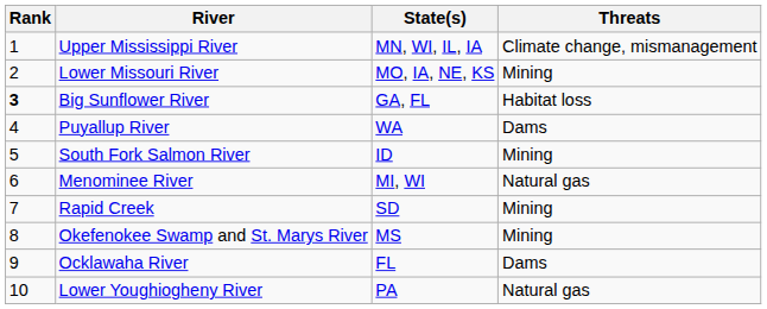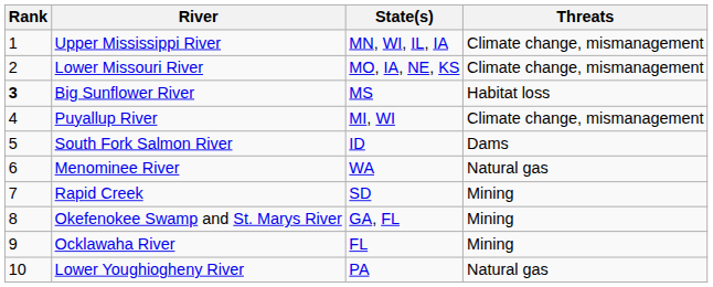Lower Missouri River | Threats: Mining -> Climate change, mismanagement
Big Sunflower River | State(s): GA, FL -> MS
Puyallup River | State(s): WA -> MI, WI
Puyallup River | Threats: Dams -> Climate change, mismanagement
South Fork Salmon River | Threats: Mining -> Dams
Menominee River | State(s): MI, WI -> WA
Okefenokee Swamp and St. Marys River | State(s): MS -> GA, FL
Ocklawaha River | Threats: Dams -> Mining
